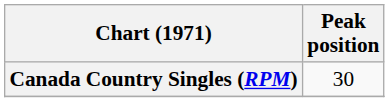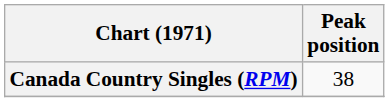Canada Country Singles (RPM) | Peak position: 30 -> 38
